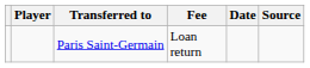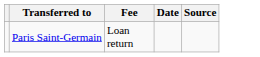- column: Player
